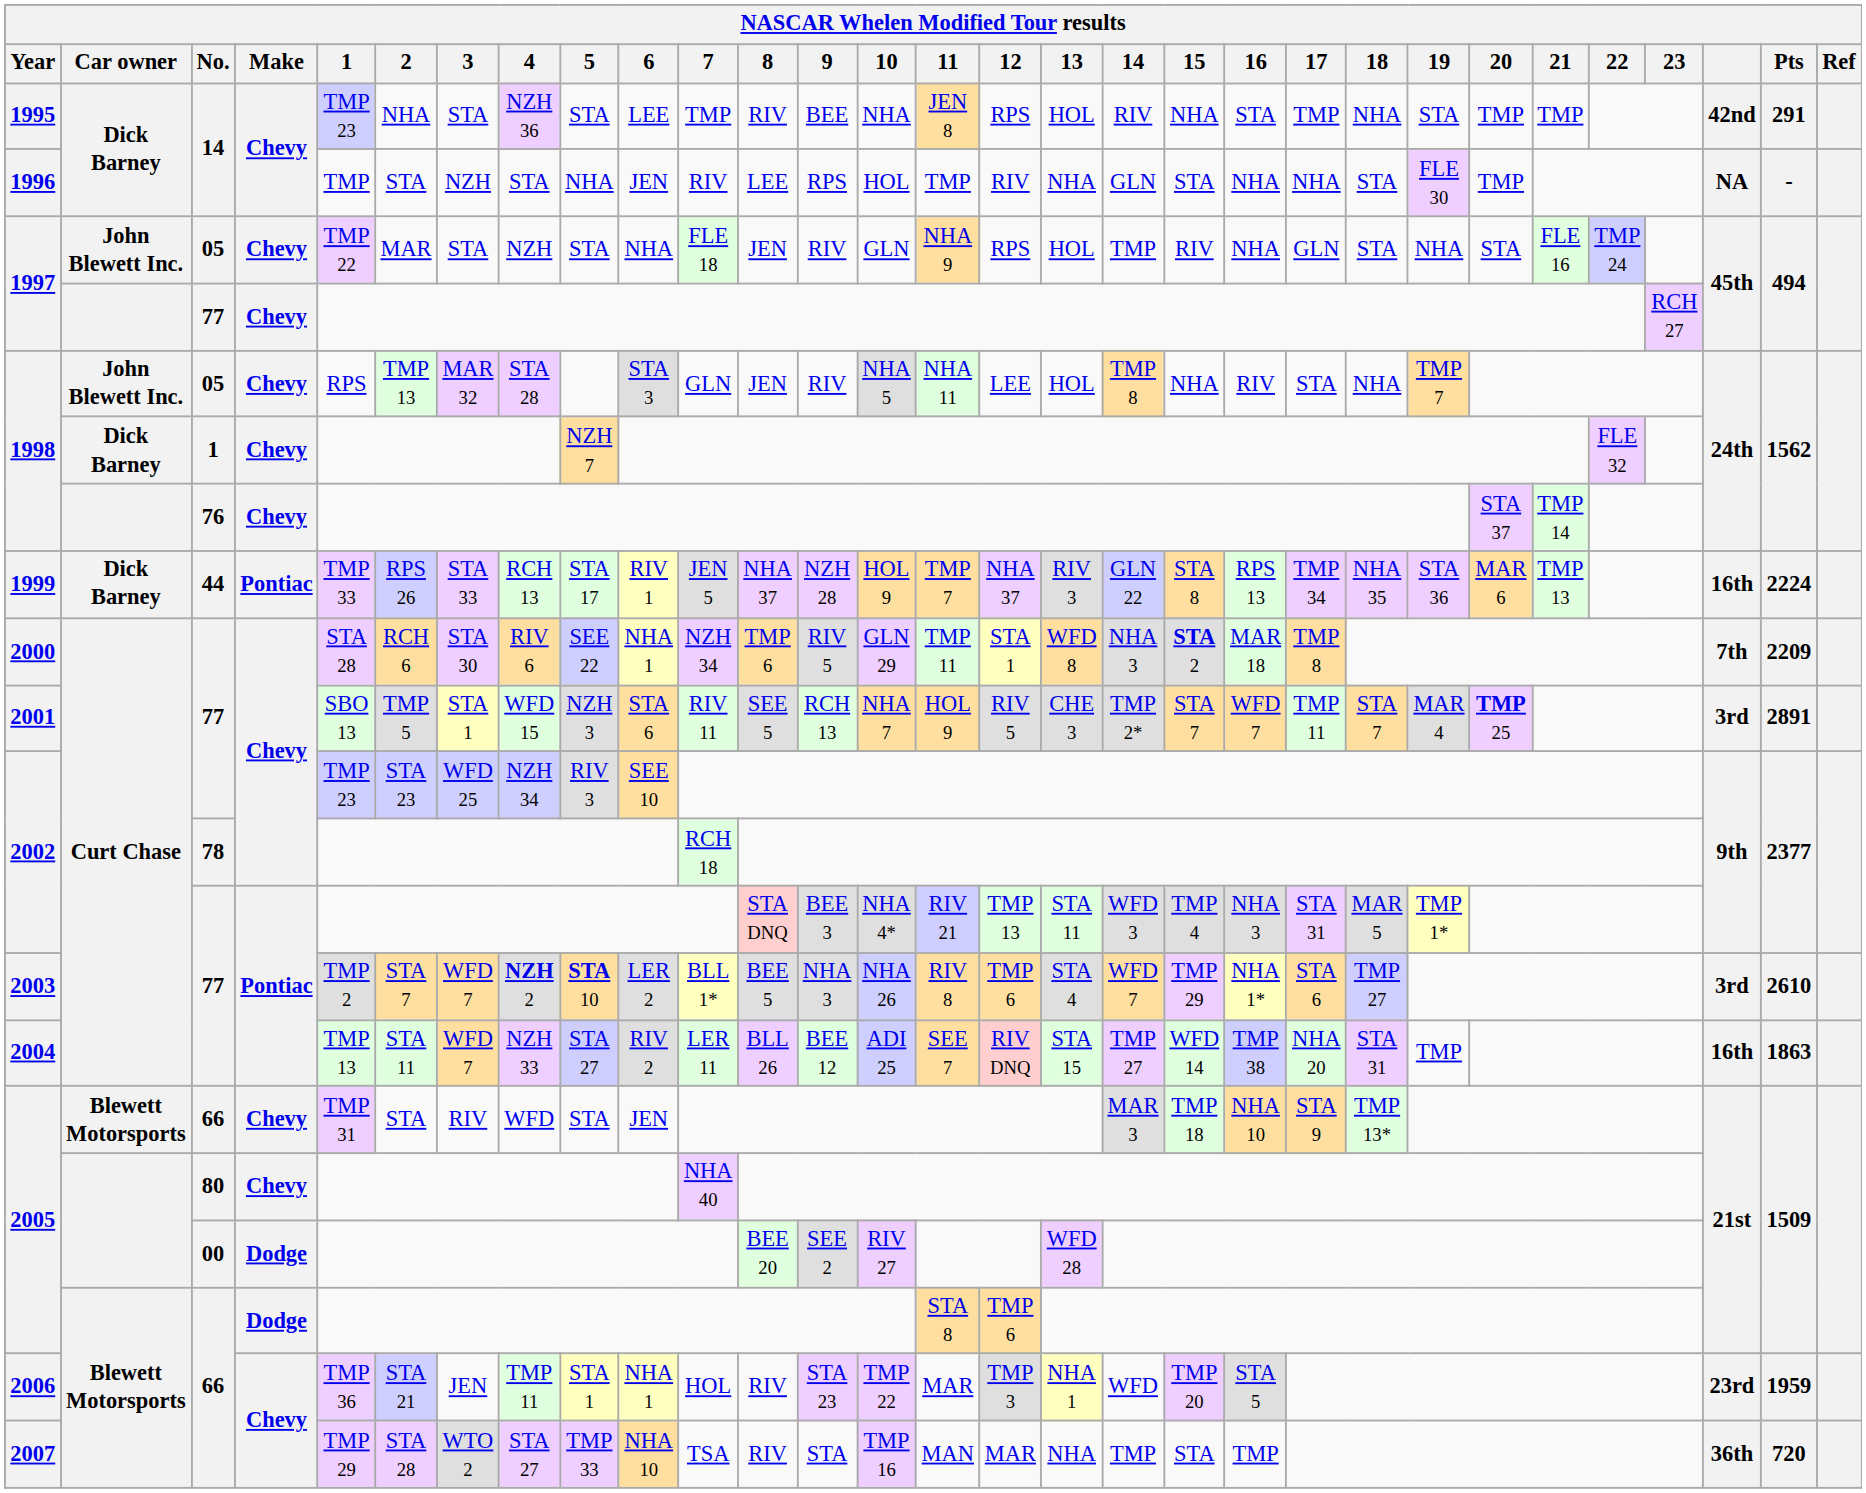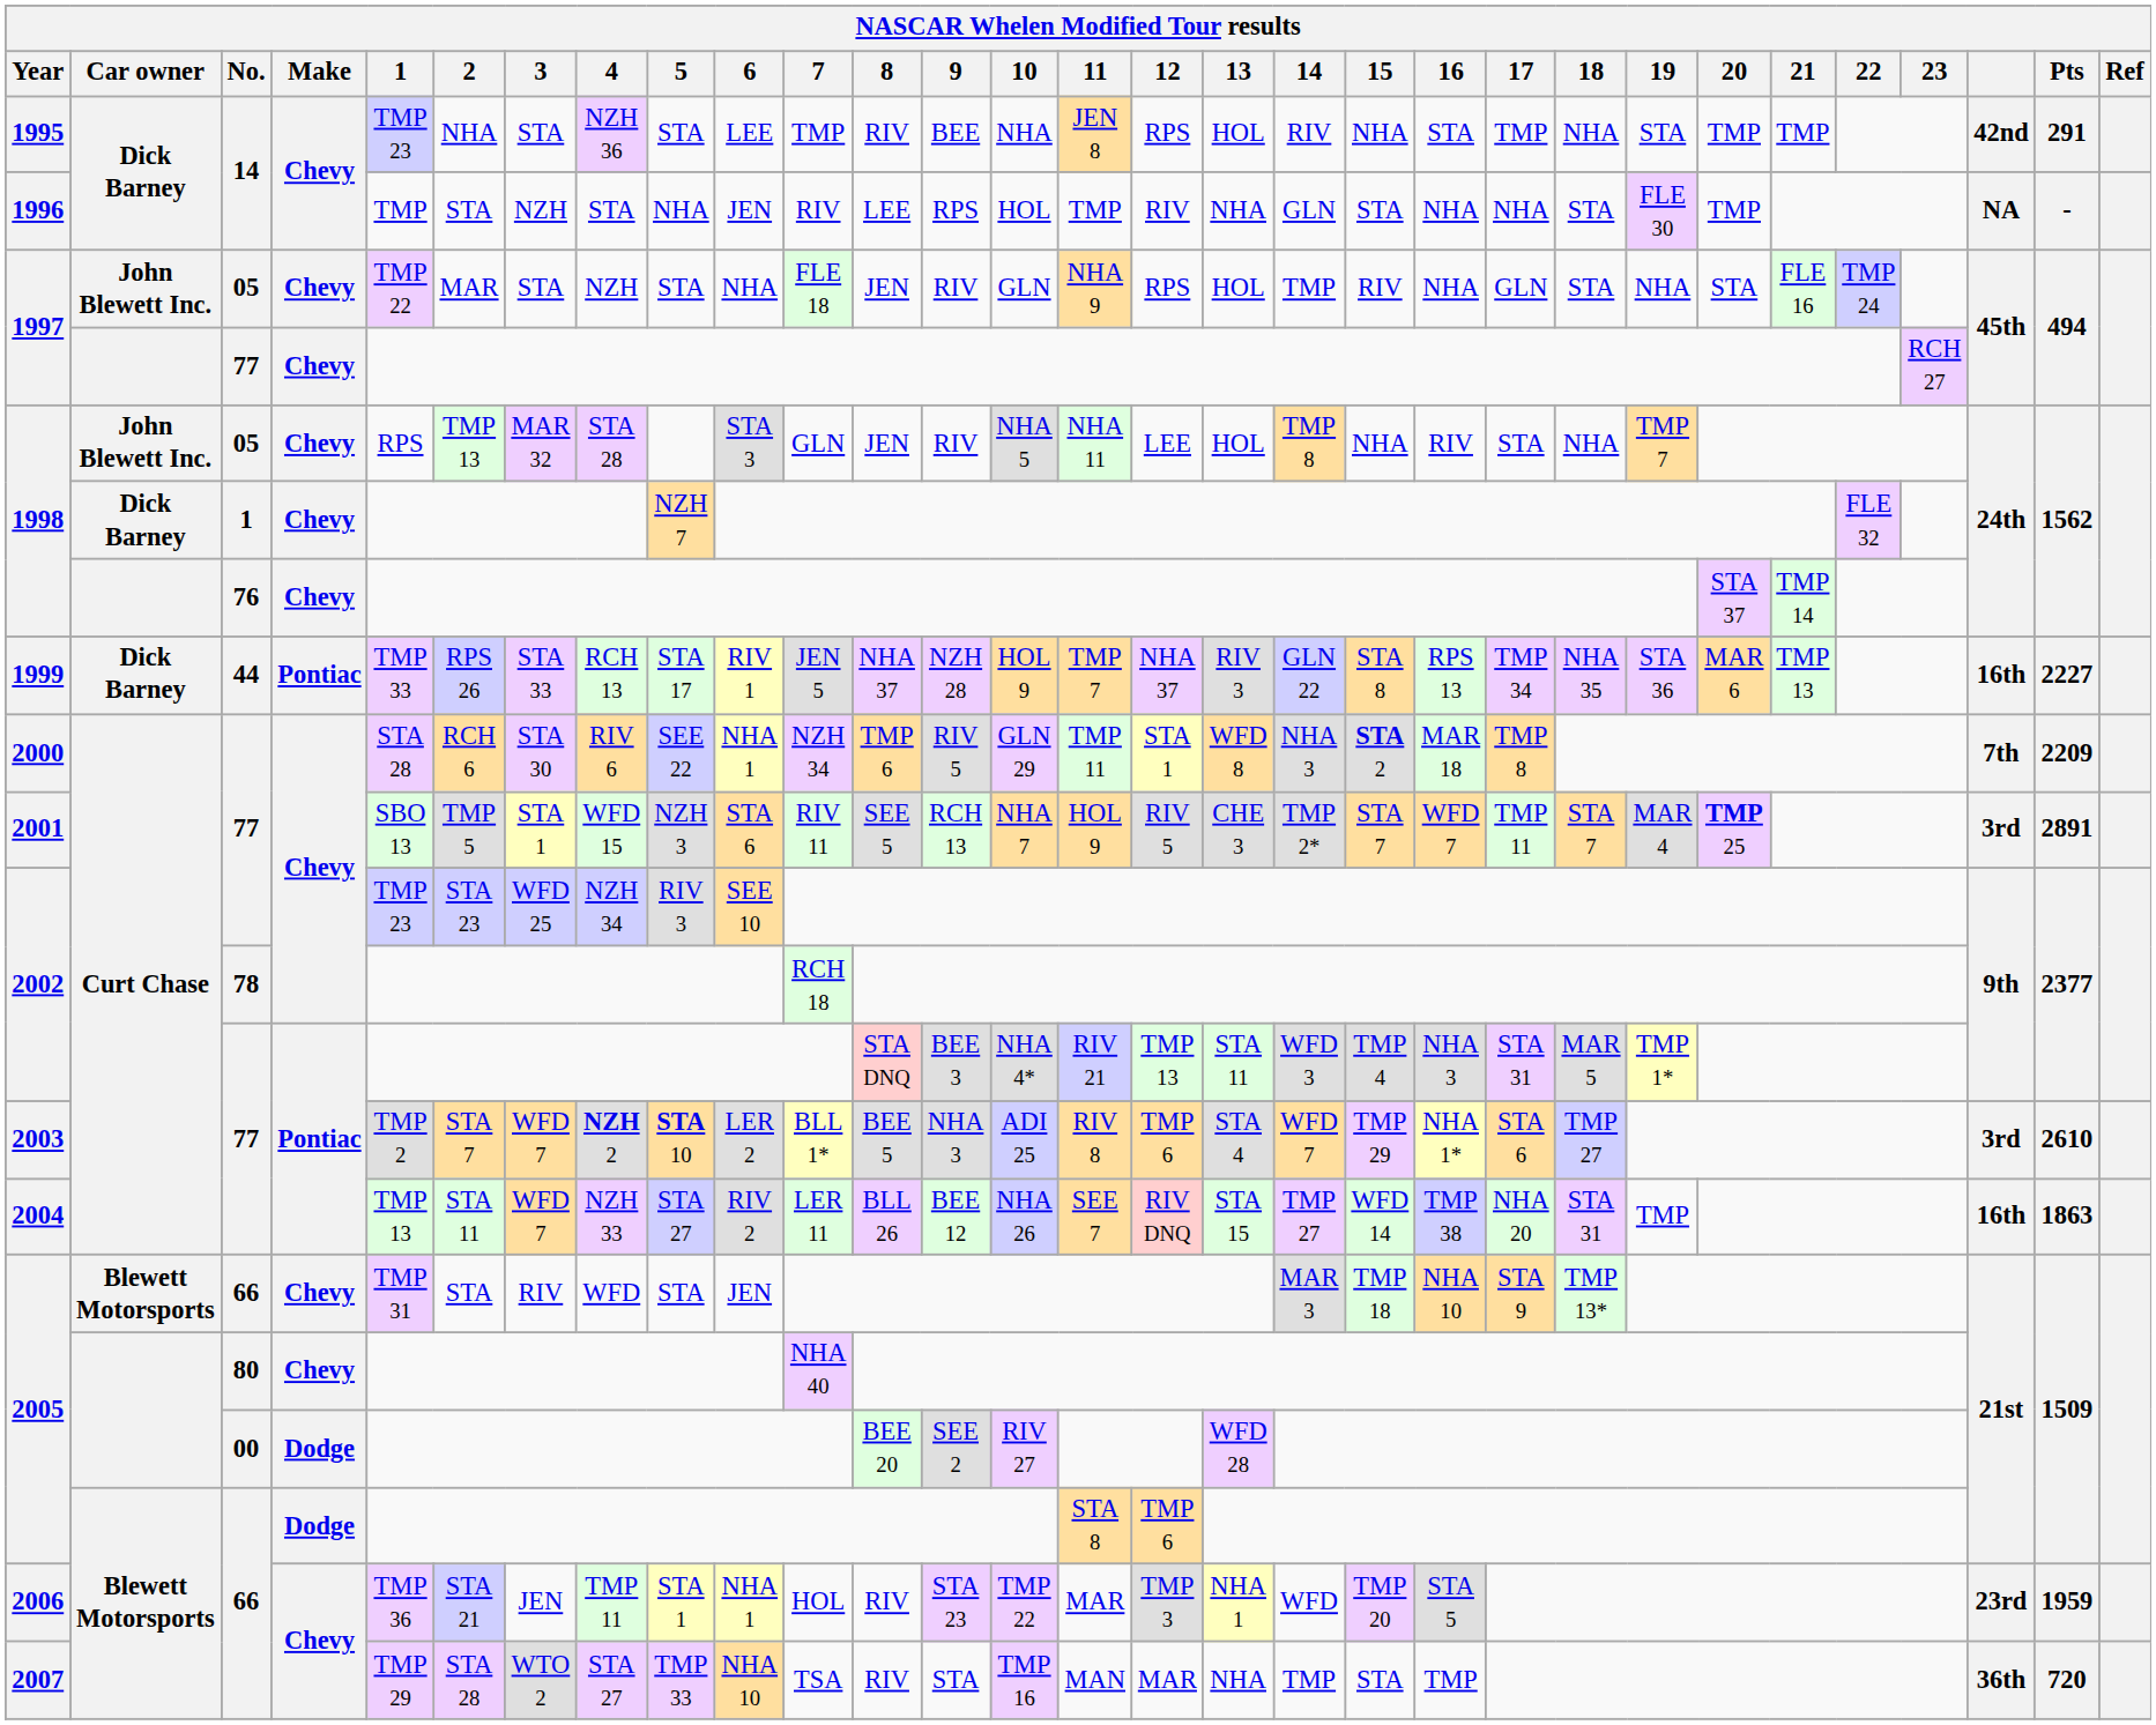1999 | Pts: 2224 -> 2227
2003 | 10: NHA 26 -> ADI 25
2004 | 10: ADI 25 -> NHA 26
